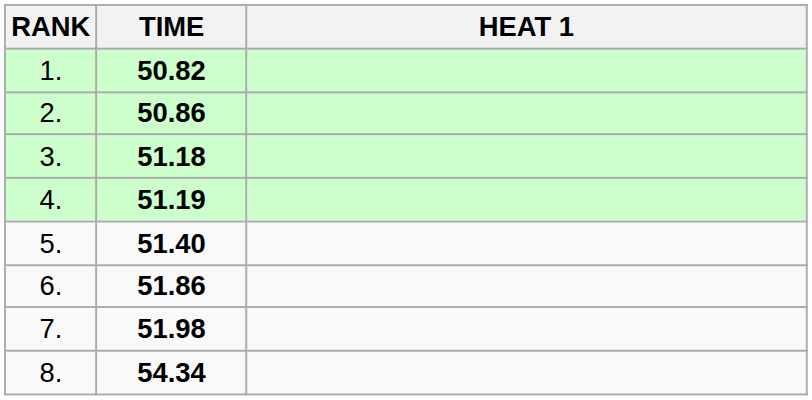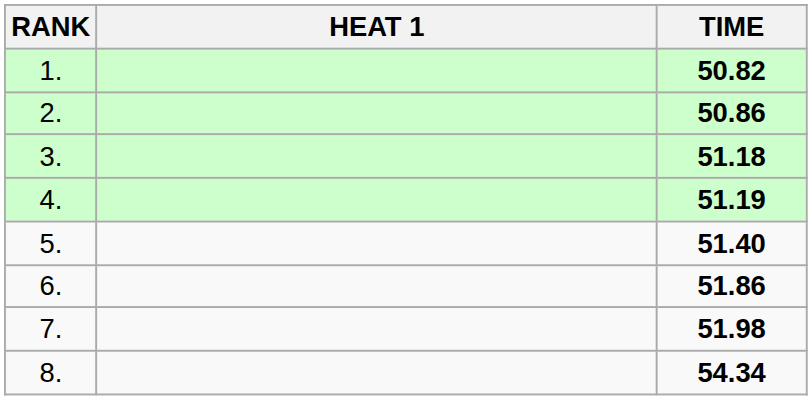columns swapped: HEAT 1 <-> TIME
